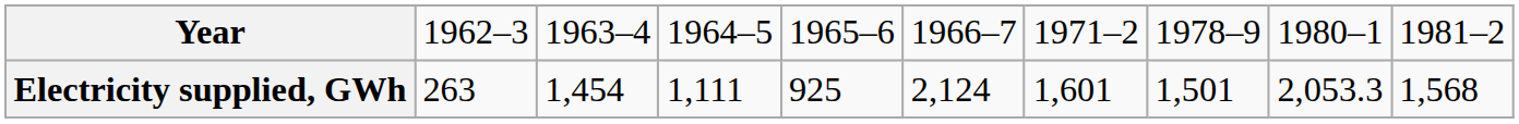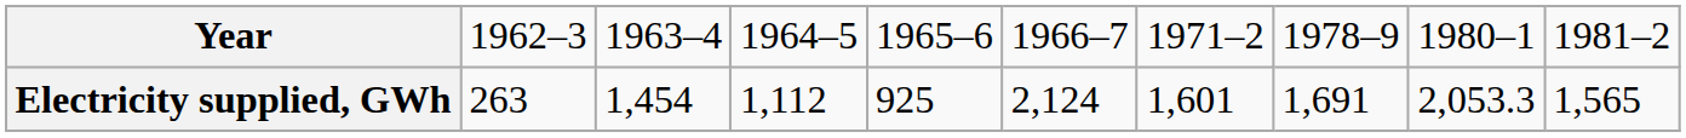Electricity supplied, GWh | column 4: 1,111 -> 1,112
Electricity supplied, GWh | column 8: 1,501 -> 1,691
Electricity supplied, GWh | column 10: 1,568 -> 1,565
